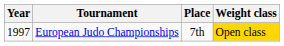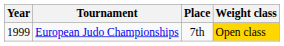European Judo Championships | Year: 1997 -> 1999
